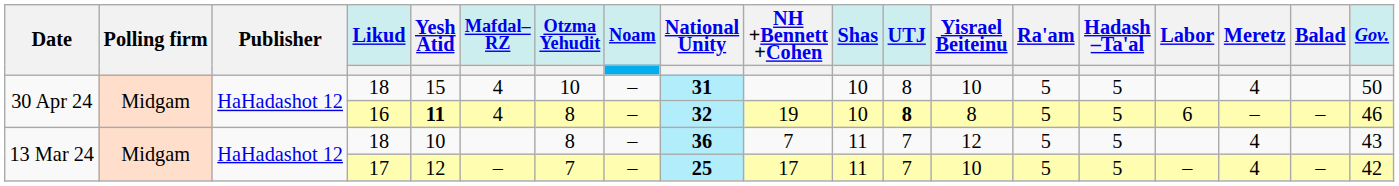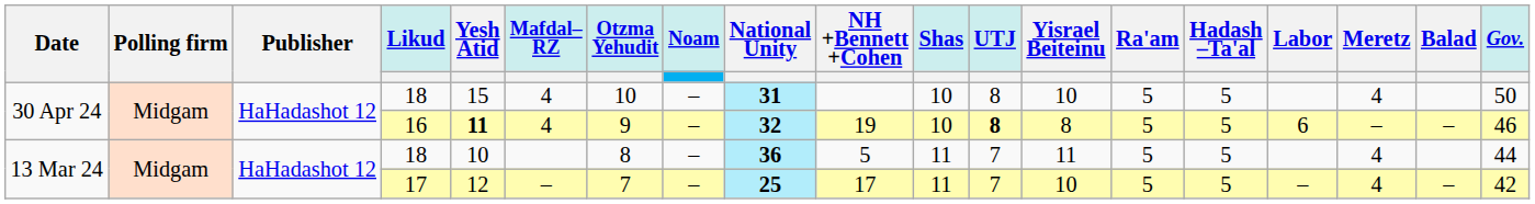16 | Otzma Yehudit: 8 -> 9
13 Mar 24 / 18 | NH +Bennett +Cohen: 7 -> 5
13 Mar 24 / 18 | Yisrael Beiteinu: 12 -> 11
13 Mar 24 / 18 | Gov.: 43 -> 44
